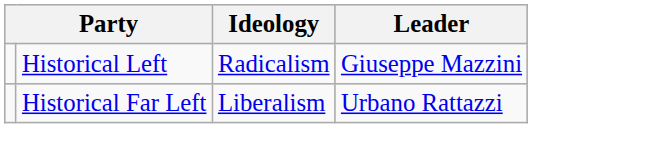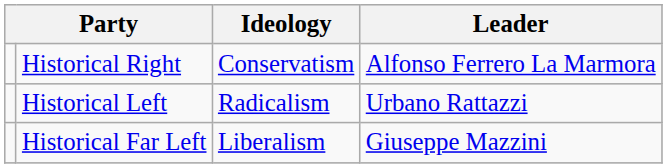+ row: Historical Right | Conservatism | Alfonso Ferrero La Marmora
Historical Left | Leader: Giuseppe Mazzini -> Urbano Rattazzi
Historical Far Left | Leader: Urbano Rattazzi -> Giuseppe Mazzini
